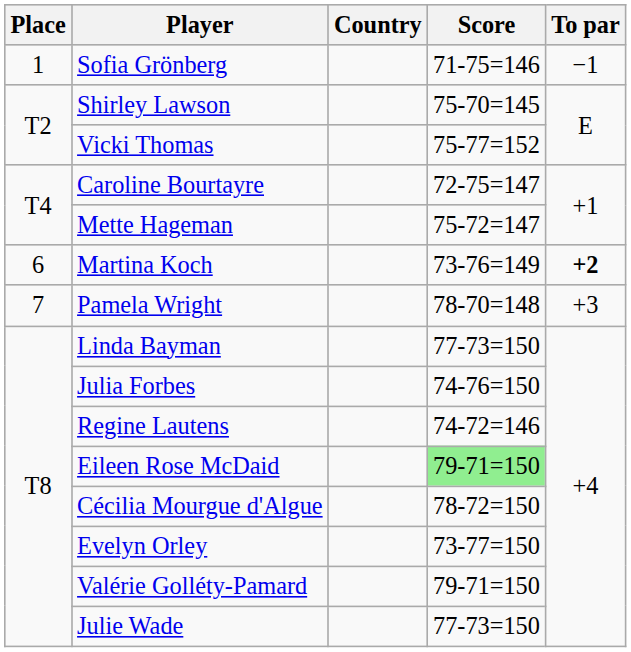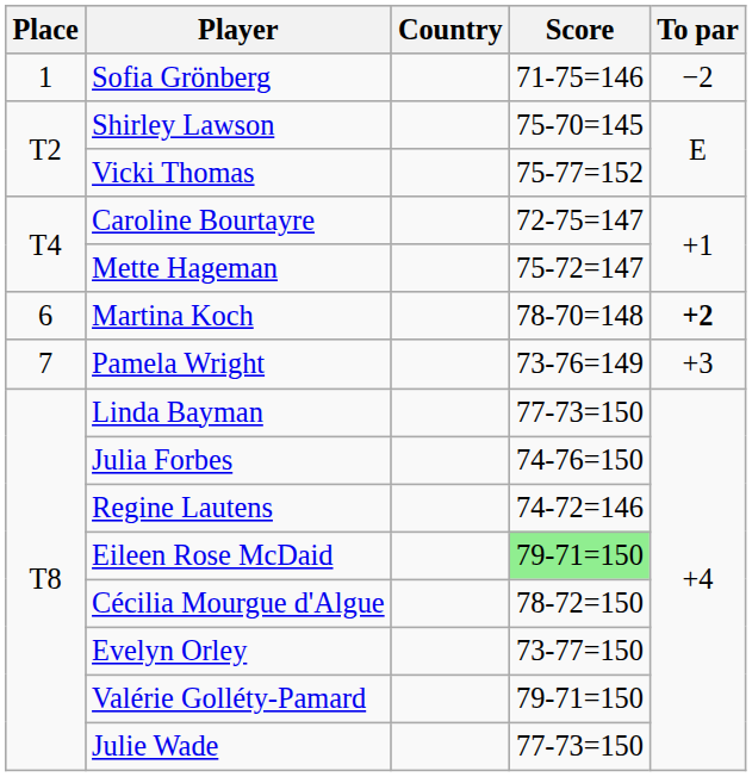Sofia Grönberg | To par: −1 -> −2
Martina Koch | Score: 73-76=149 -> 78-70=148
Pamela Wright | Score: 78-70=148 -> 73-76=149
